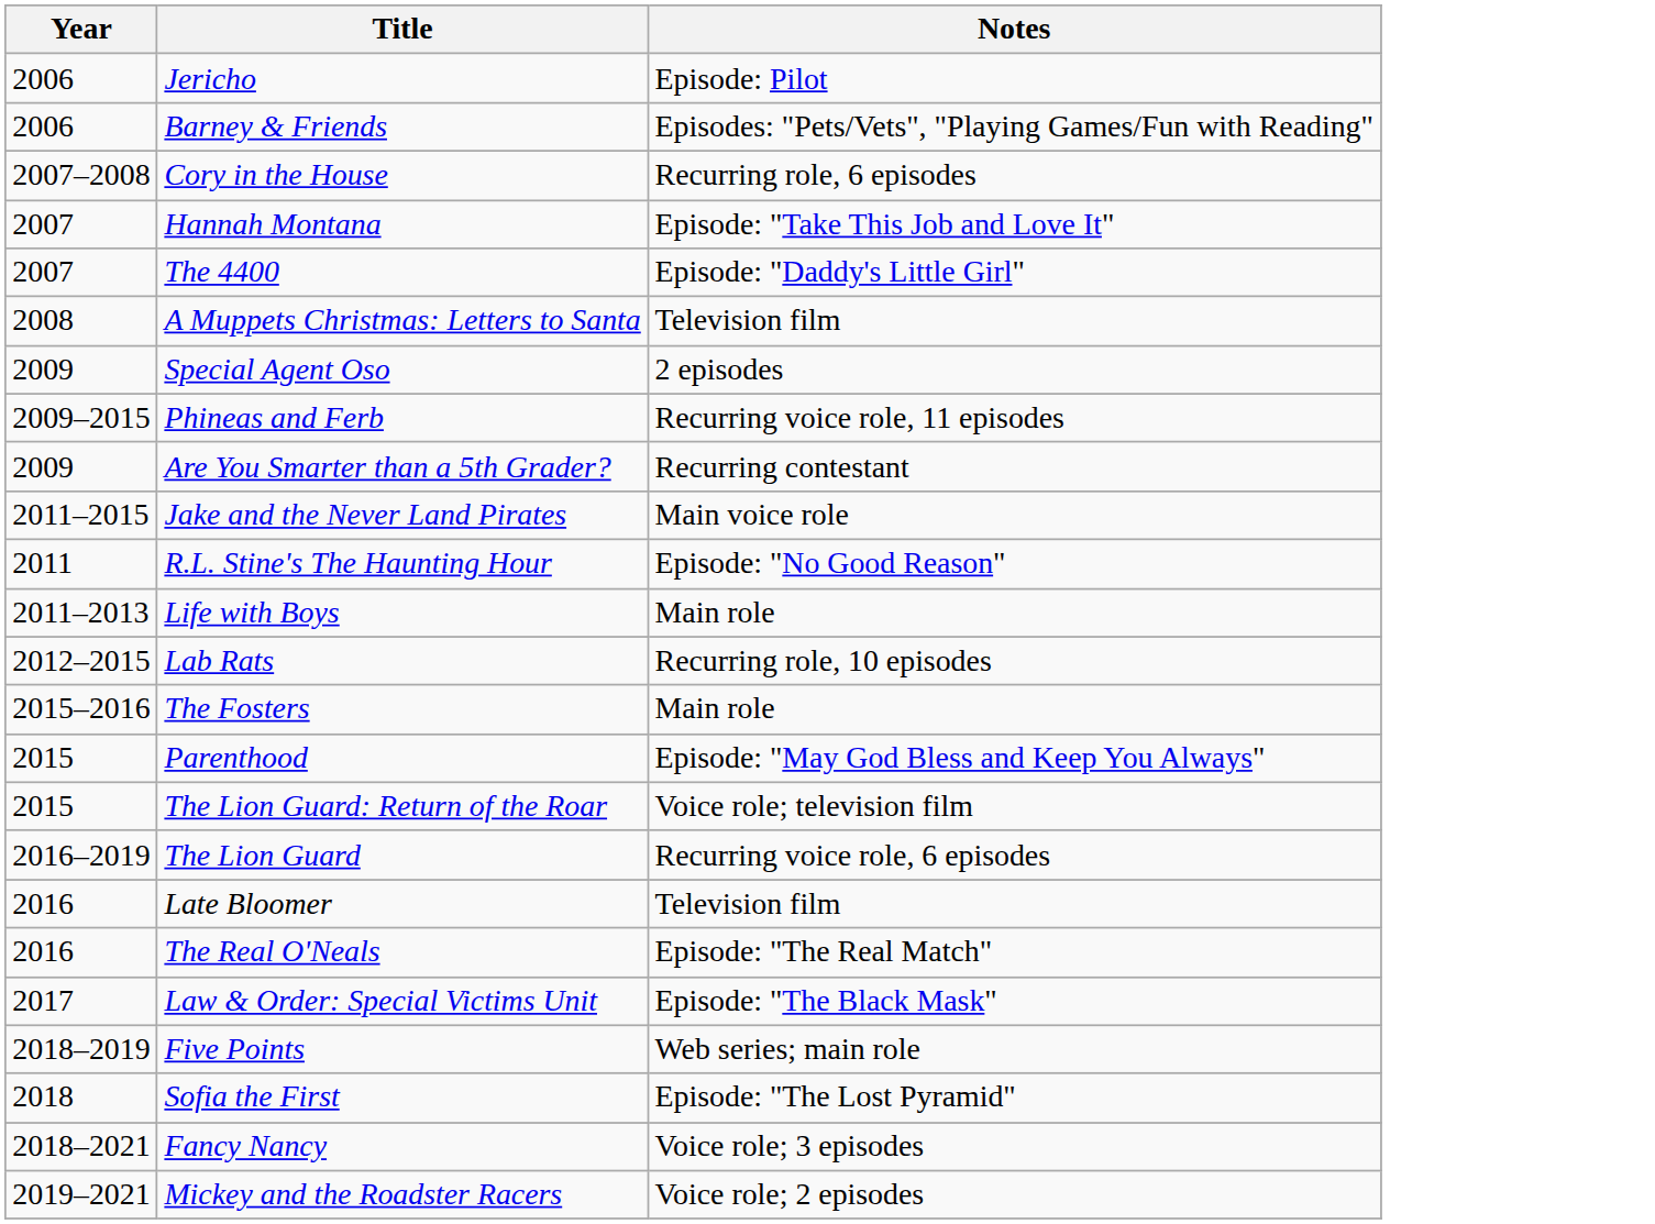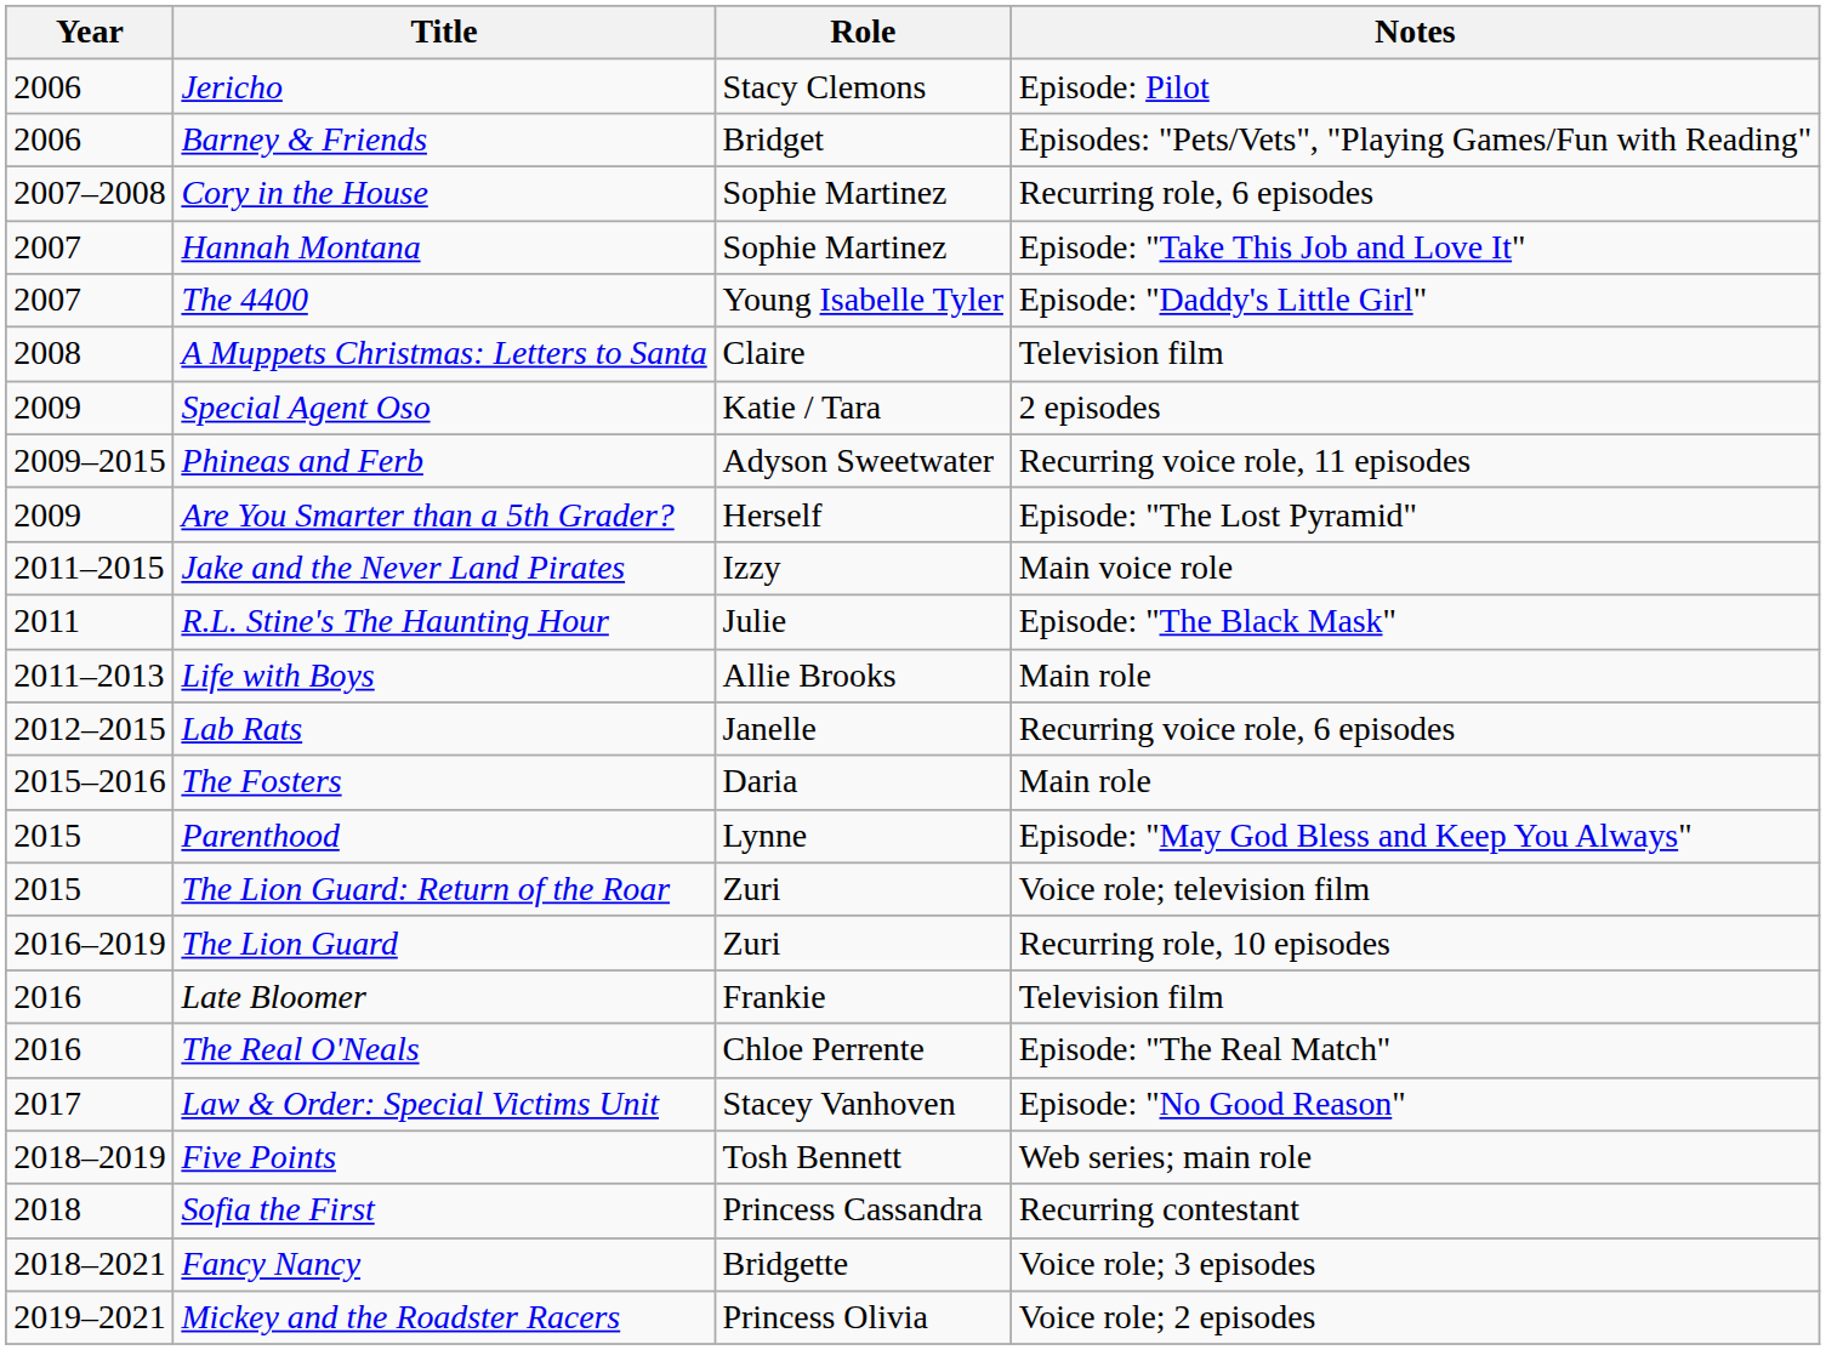+ column: Role | Stacy Clemons | Bridget | Sophie Martinez | Sophie Martinez | Young Isabelle Tyler | Claire | Katie / Tara | Adyson Sweetwater | Herself | Izzy | Julie | Allie Brooks | Janelle | Daria | Lynne | Zuri | Zuri | Frankie | Chloe Perrente | Stacey Vanhoven | Tosh Bennett | Princess Cassandra | Bridgette | Princess Olivia
Are You Smarter than a 5th Grader? | Notes: Recurring contestant -> Episode: "The Lost Pyramid"
R.L. Stine's The Haunting Hour | Notes: Episode: "No Good Reason" -> Episode: "The Black Mask"
Lab Rats | Notes: Recurring role, 10 episodes -> Recurring voice role, 6 episodes
The Lion Guard | Notes: Recurring voice role, 6 episodes -> Recurring role, 10 episodes
Law & Order: Special Victims Unit | Notes: Episode: "The Black Mask" -> Episode: "No Good Reason"
Sofia the First | Notes: Episode: "The Lost Pyramid" -> Recurring contestant
